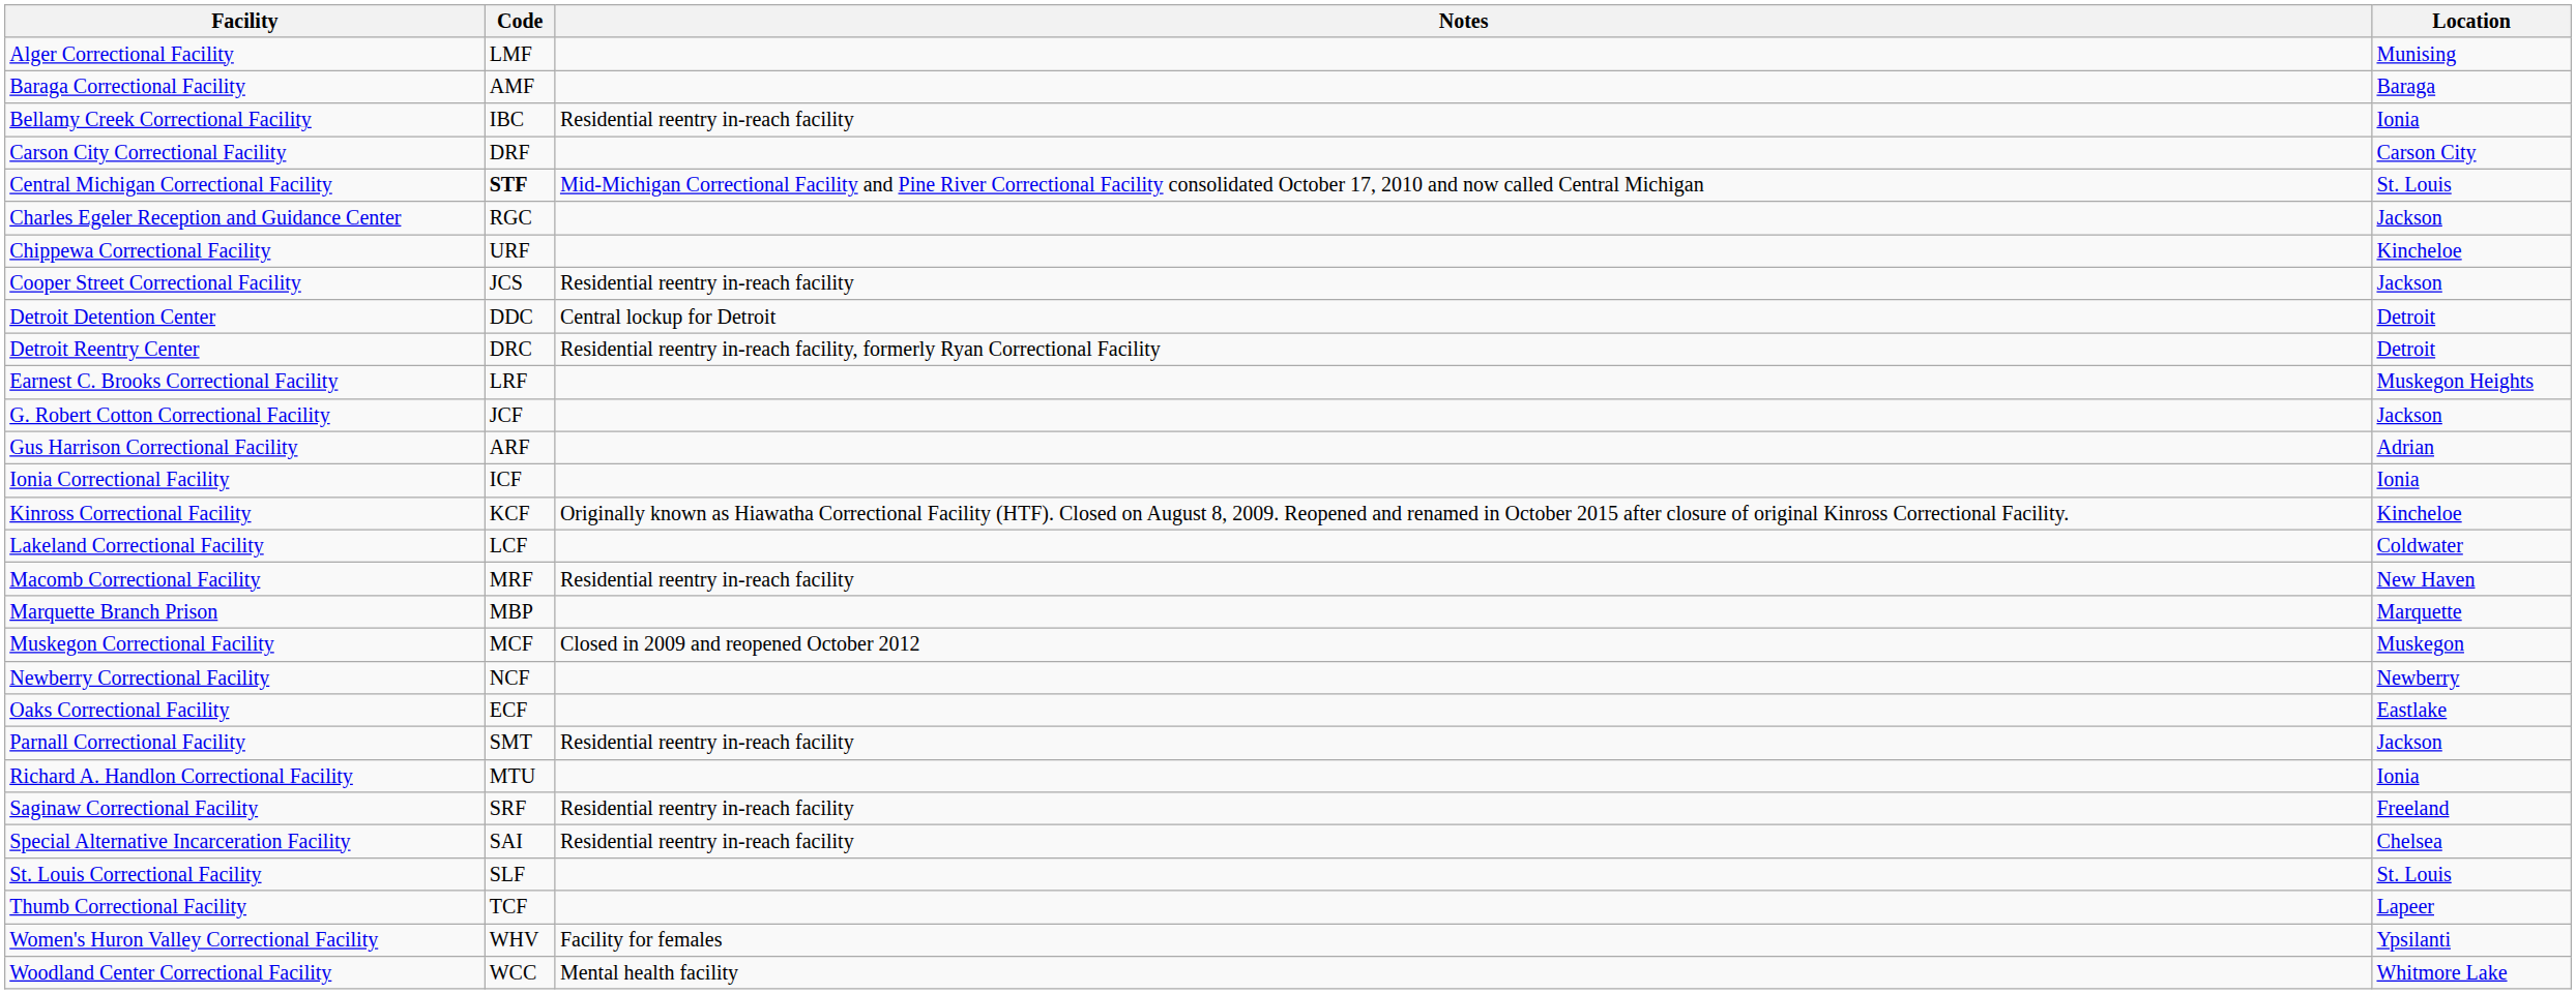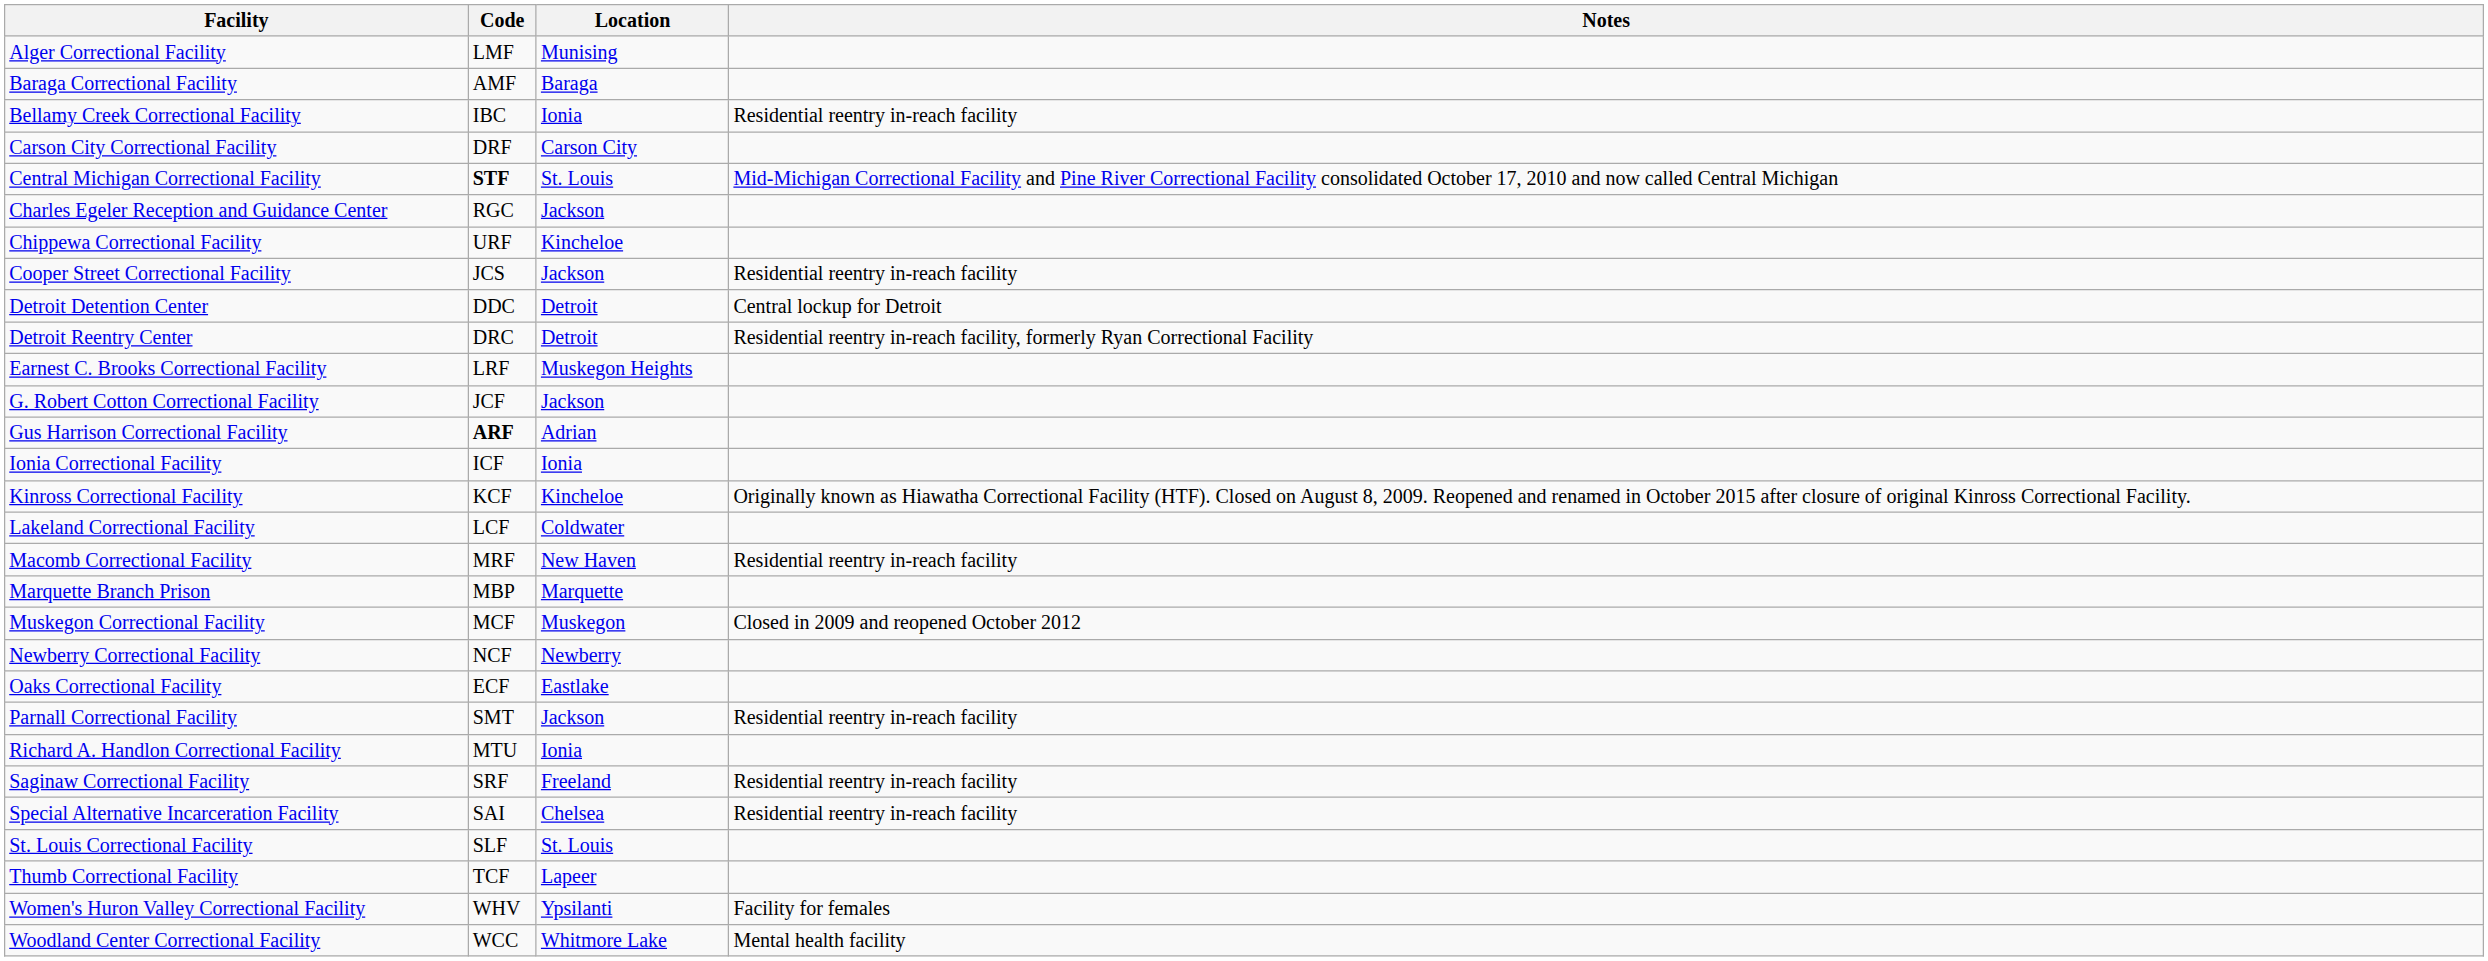columns swapped: Location <-> Notes
Gus Harrison Correctional Facility | Code: normal -> bold
